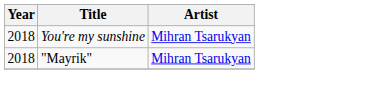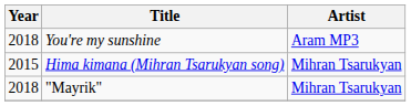You're my sunshine | Artist: Mihran Tsarukyan -> Aram MP3
+ row: 2015 | Hima kimana (Mihran Tsarukyan song) | Mihran Tsarukyan
